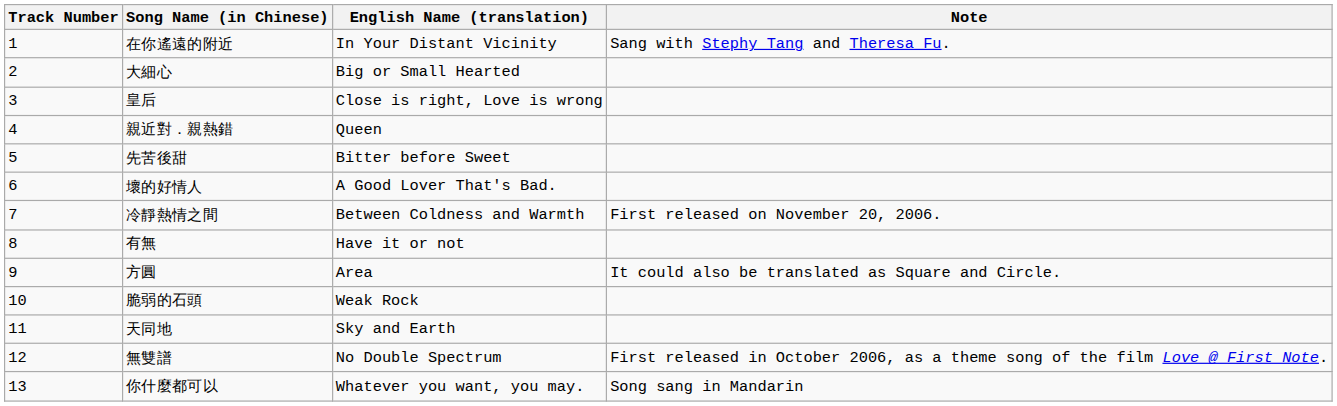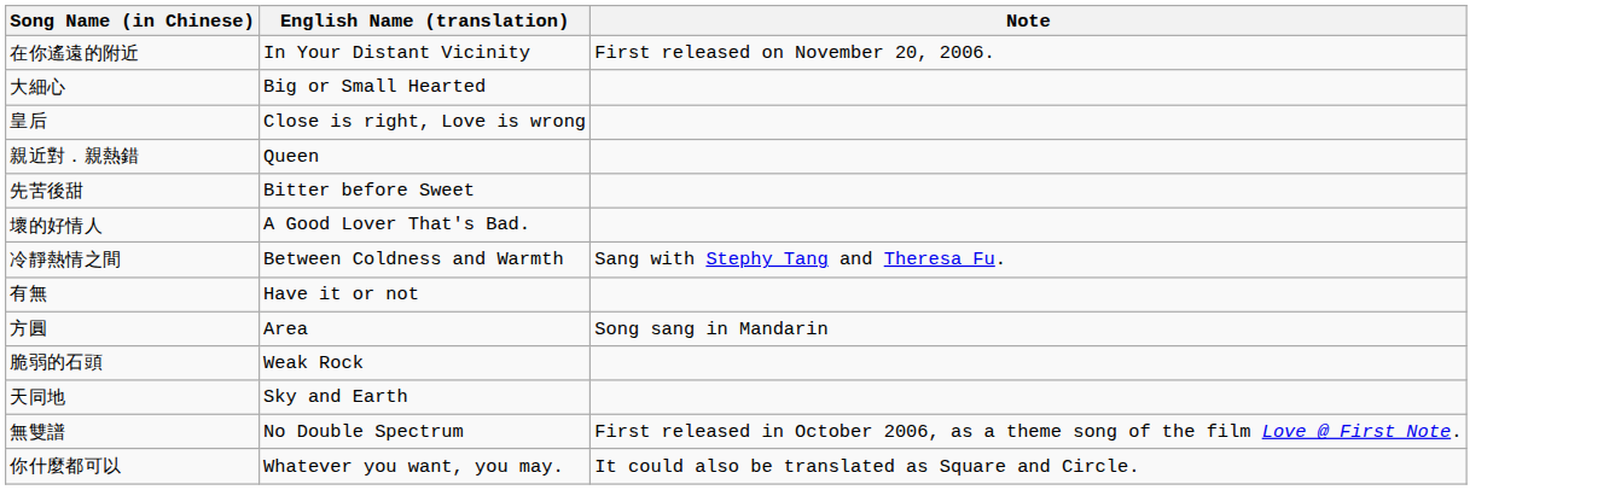- column: Track Number | 1 | 2 | 3 | 4 | 5 | 6 | 7 | 8 | 9 | 10 | 11 | 12 | 13
在你遙遠的附近 | Note: Sang with Stephy Tang and Theresa Fu. -> First released on November 20, 2006.
冷靜熱情之間 | Note: First released on November 20, 2006. -> Sang with Stephy Tang and Theresa Fu.
方圓 | Note: It could also be translated as Square and Circle. -> Song sang in Mandarin
你什麼都可以 | Note: Song sang in Mandarin -> It could also be translated as Square and Circle.
